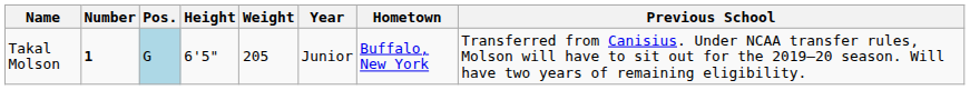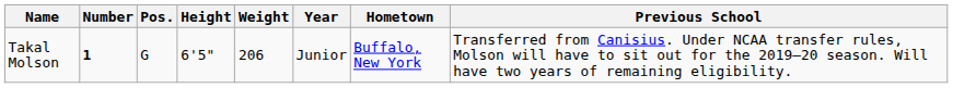Takal Molson | Pos.: lightblue background -> no background
Takal Molson | Weight: 205 -> 206
